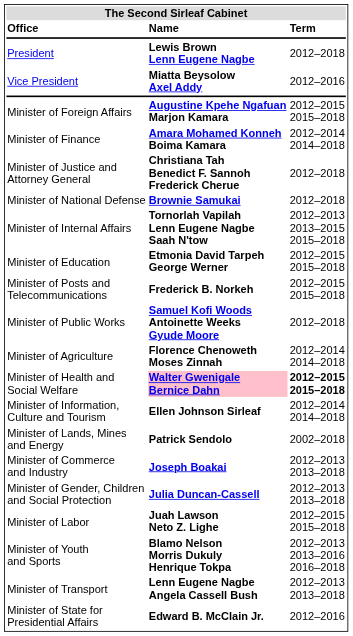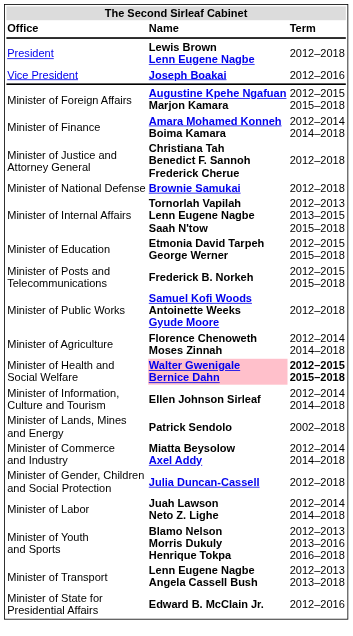Vice President | Name: Miatta Beysolow Axel Addy -> Joseph Boakai
Minister of Commerce and Industry | Name: Joseph Boakai -> Miatta Beysolow Axel Addy
Minister of Commerce and Industry | Term: 2012–2013 2013–2018 -> 2012–2014 2014–2018
Minister of Gender, Children and Social Protection | Term: 2012–2013 2013–2018 -> 2012–2018
Minister of Labor | Term: 2012–2015 2015–2018 -> 2012–2014 2014–2018
